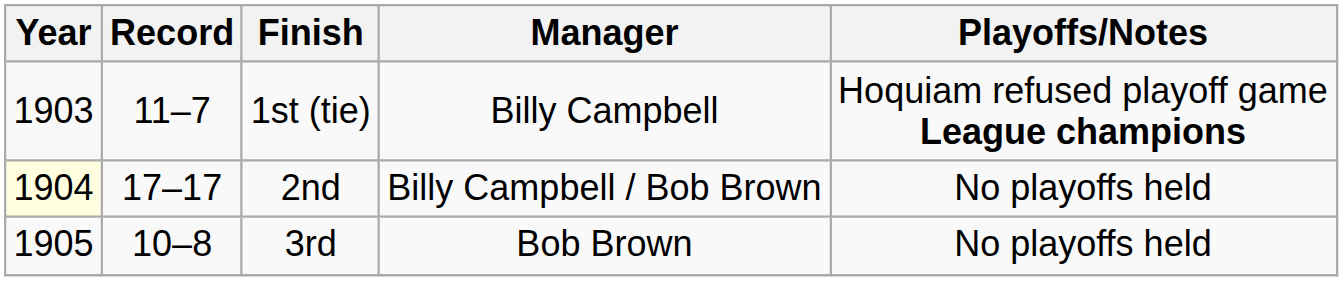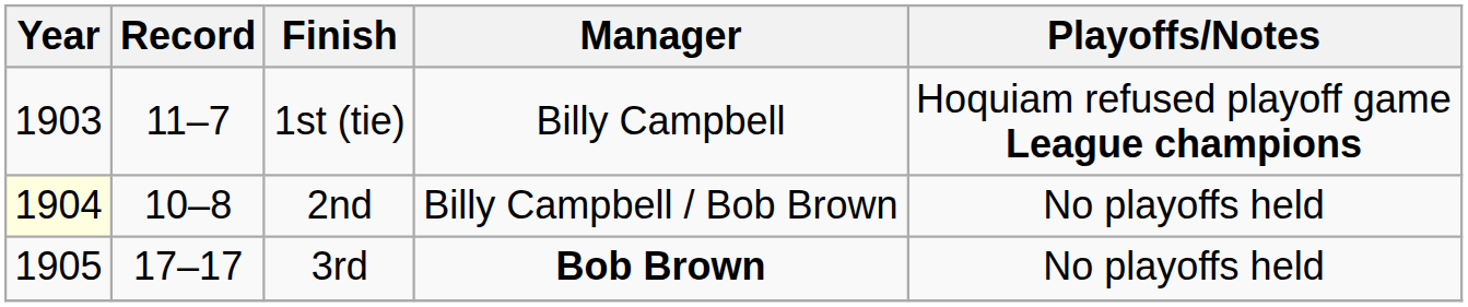2nd | Record: 17–17 -> 10–8
3rd | Record: 10–8 -> 17–17
3rd | Manager: normal -> bold
